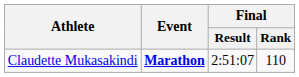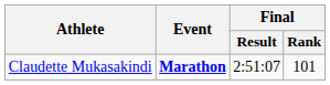Claudette Mukasakindi | Final / Rank: 110 -> 101
